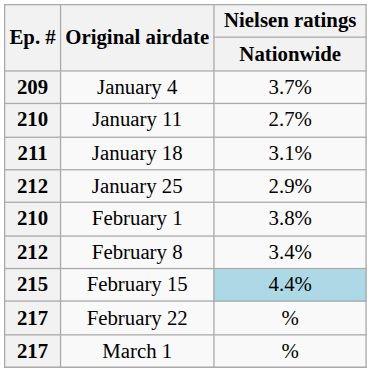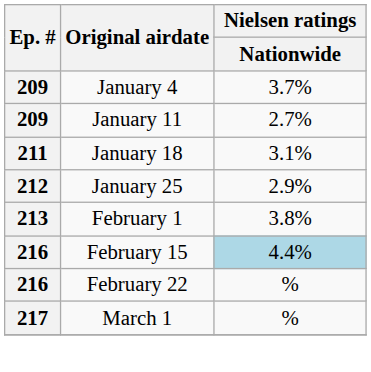January 11 | Ep. #: 210 -> 209
February 1 | Ep. #: 210 -> 213
- row: 212 | February 8 | 3.4%
February 15 | Ep. #: 215 -> 216
February 22 | Ep. #: 217 -> 216
